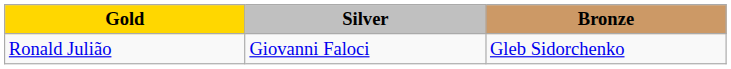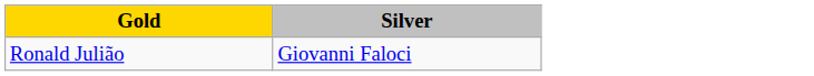- column: Bronze | Gleb Sidorchenko
